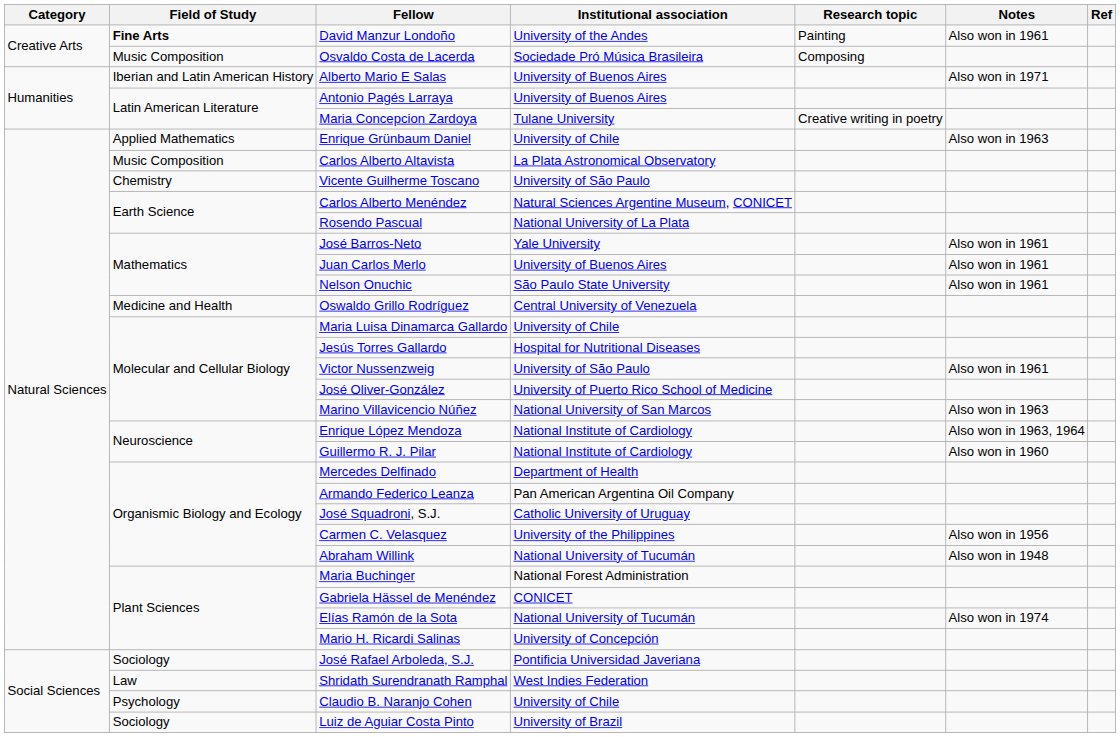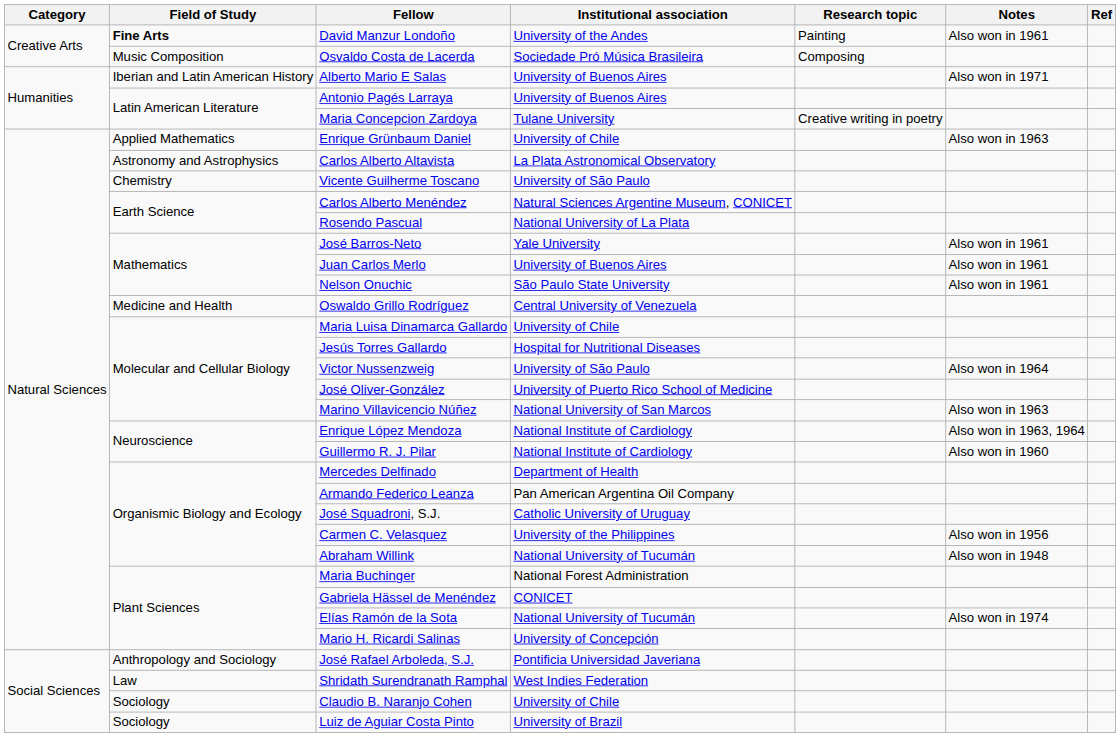Carlos Alberto Altavista | Field of Study: Music Composition -> Astronomy and Astrophysics
Victor Nussenzweig | Notes: Also won in 1961 -> Also won in 1964
José Rafael Arboleda, S.J. | Field of Study: Sociology -> Anthropology and Sociology
Claudio B. Naranjo Cohen | Field of Study: Psychology -> Sociology
